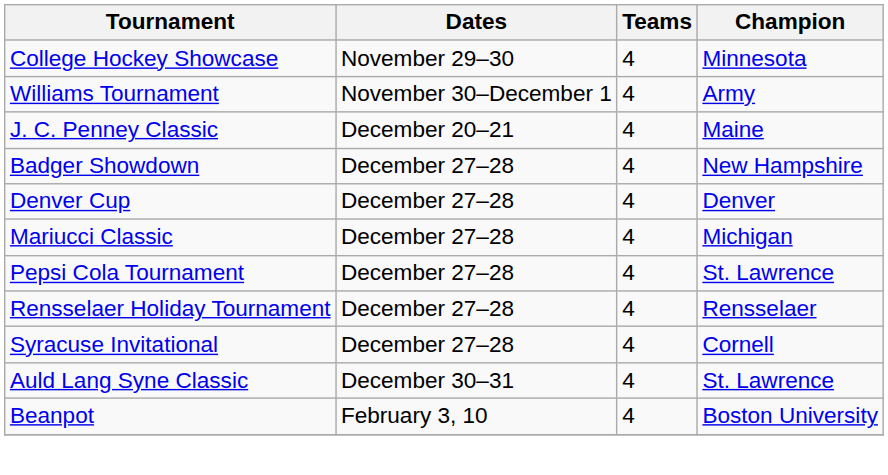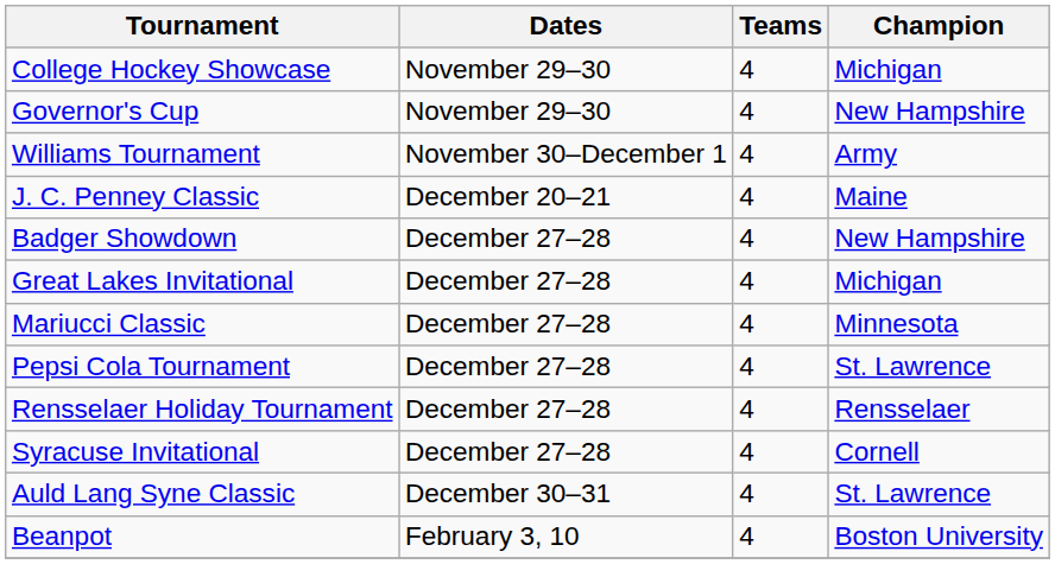College Hockey Showcase | Champion: Minnesota -> Michigan
+ row: Governor's Cup | November 29–30 | 4 | New Hampshire
- row: Denver Cup | December 27–28 | 4 | Denver
+ row: Great Lakes Invitational | December 27–28 | 4 | Michigan
Mariucci Classic | Champion: Michigan -> Minnesota
